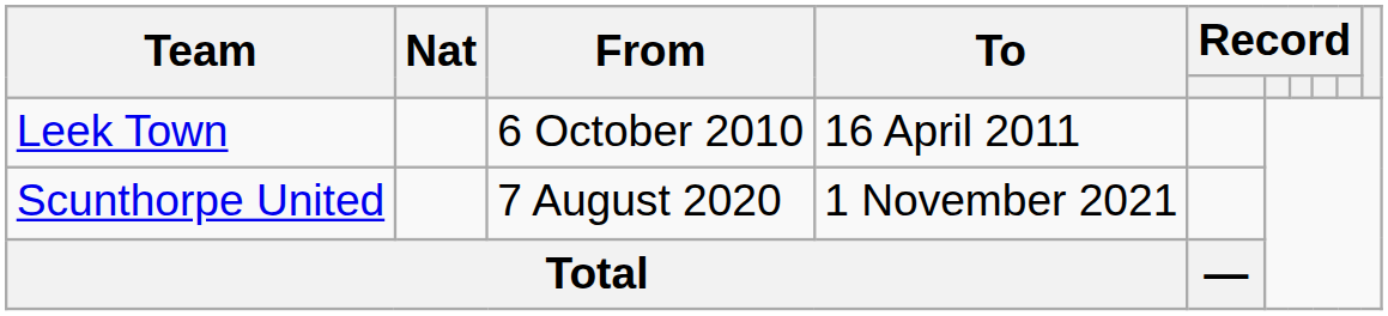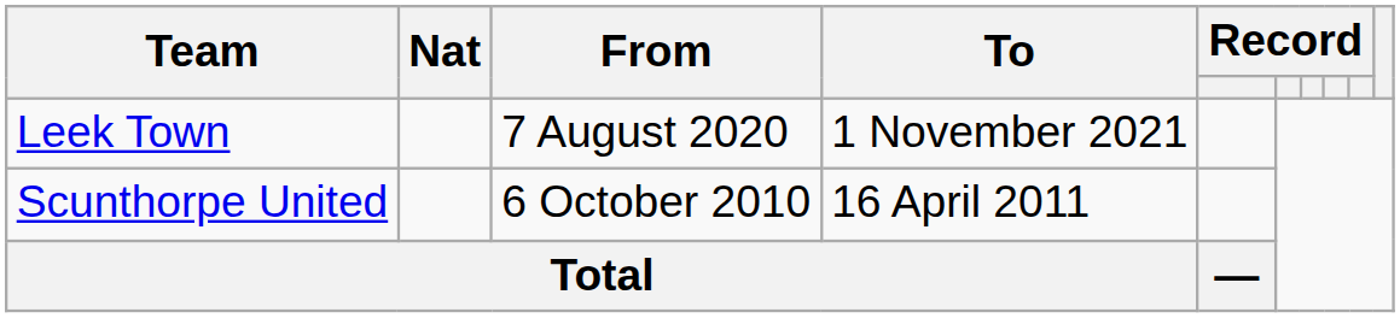Leek Town | From: 6 October 2010 -> 7 August 2020
Leek Town | To: 16 April 2011 -> 1 November 2021
Scunthorpe United | From: 7 August 2020 -> 6 October 2010
Scunthorpe United | To: 1 November 2021 -> 16 April 2011
